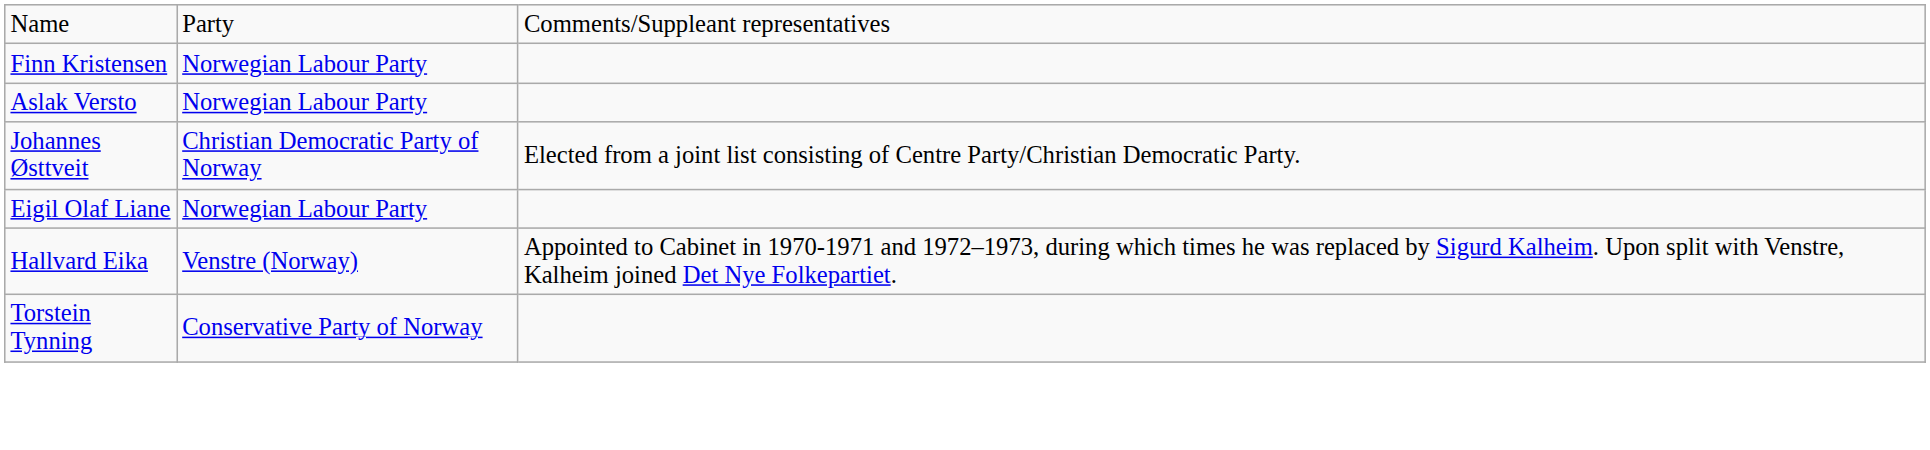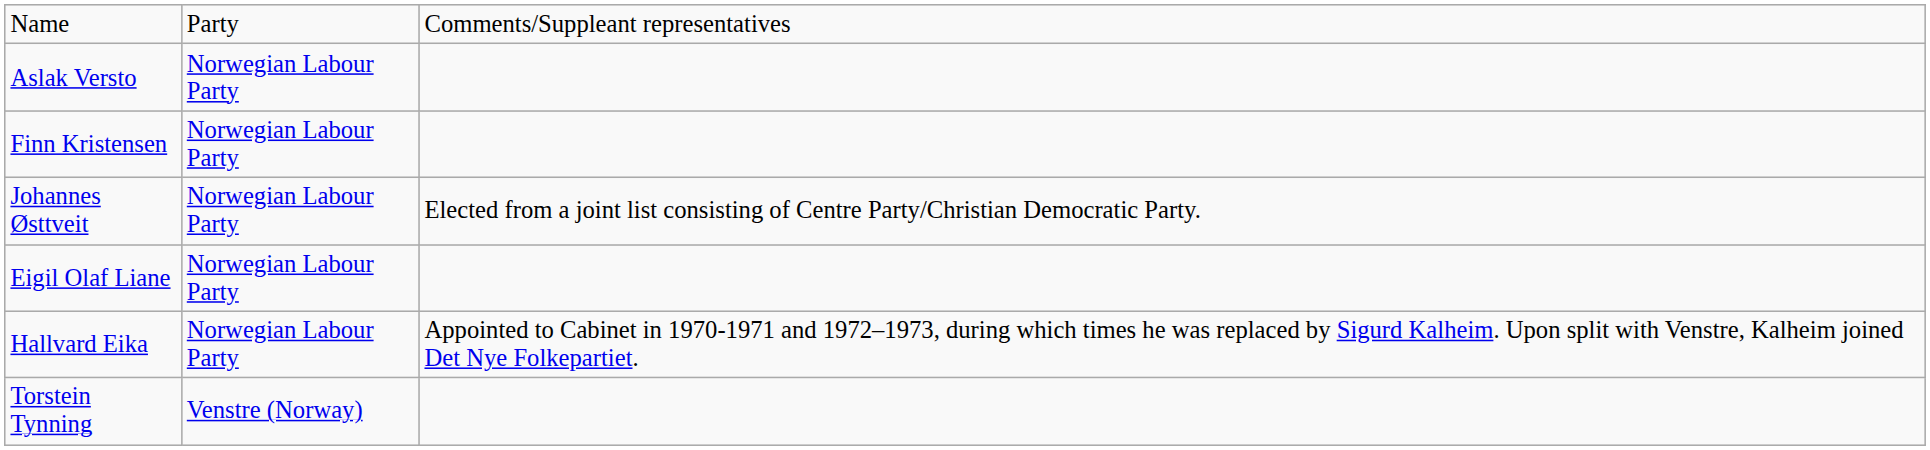rows swapped: Aslak Versto <-> Finn Kristensen
Johannes Østtveit | column 2: Christian Democratic Party of Norway -> Norwegian Labour Party
Hallvard Eika | column 2: Venstre (Norway) -> Norwegian Labour Party
Torstein Tynning | column 2: Conservative Party of Norway -> Venstre (Norway)
